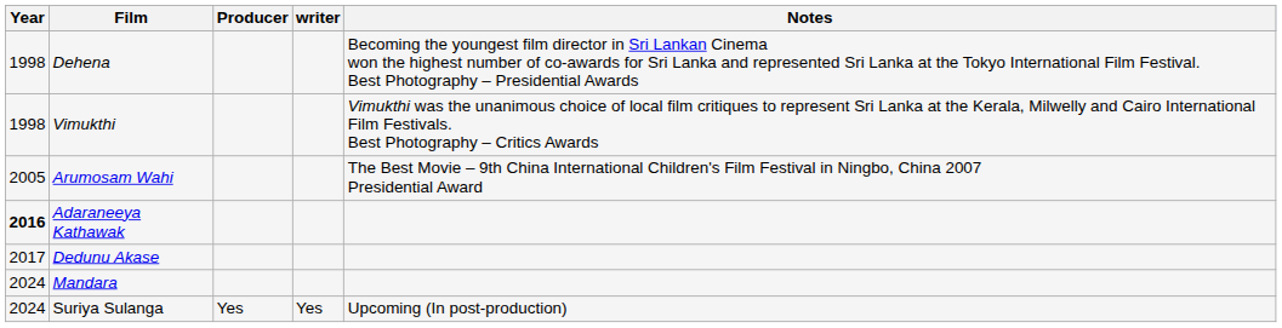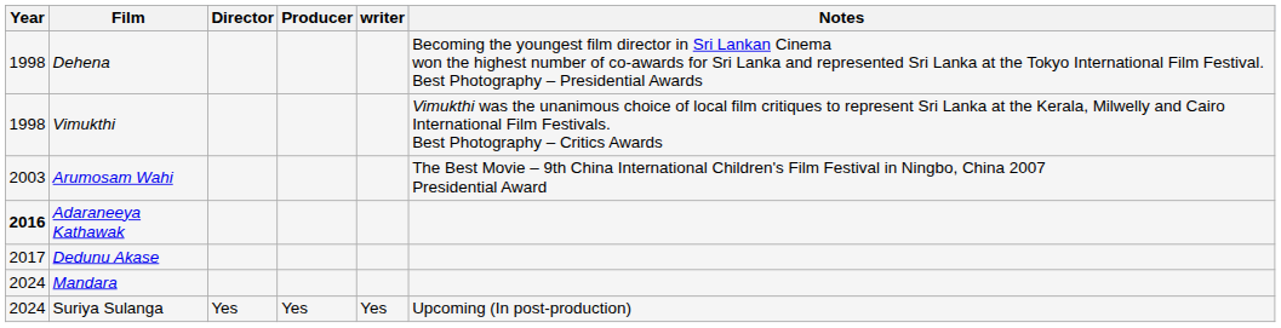+ column: Director | Yes
Arumosam Wahi | Year: 2005 -> 2003
